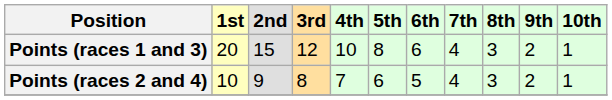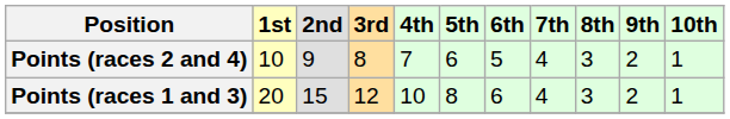rows swapped: Points (races 1 and 3) <-> Points (races 2 and 4)
